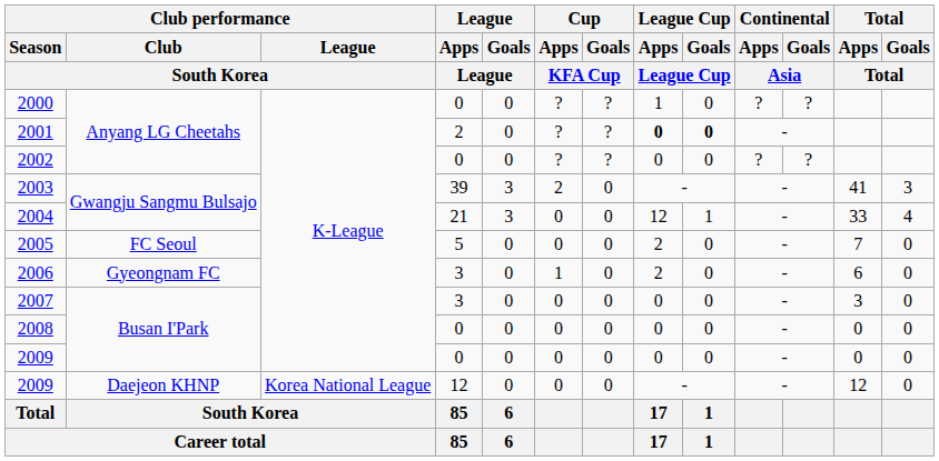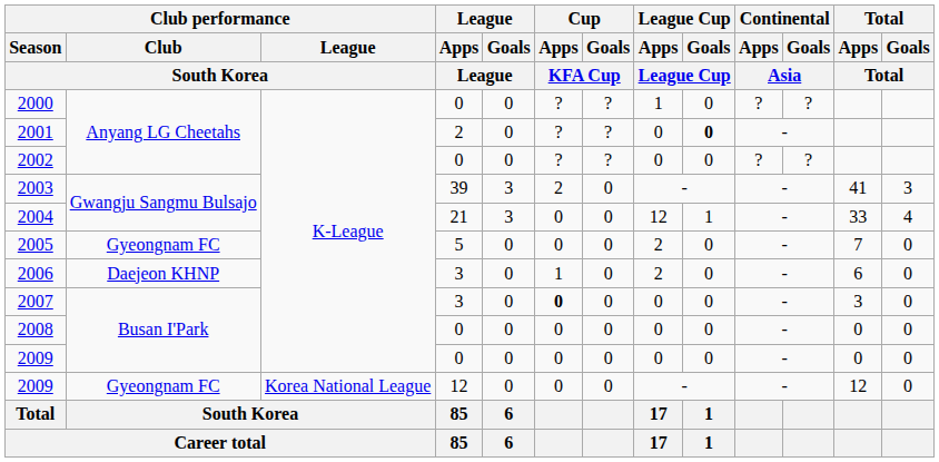2001 | League Cup / Apps: bold -> normal
2005 | Club performance / Club: FC Seoul -> Gyeongnam FC
2006 | Club performance / Club: Gyeongnam FC -> Daejeon KHNP
2007 | Cup / Apps: normal -> bold
2009 / 12 | Club performance / Club: Daejeon KHNP -> Gyeongnam FC
